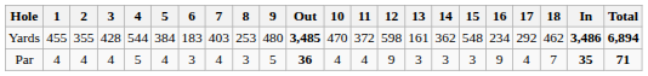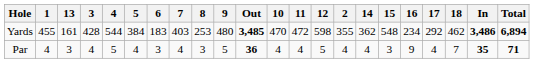columns swapped: 2 <-> 13
Yards | 11: 372 -> 472
Par | 12: 9 -> 5
Par | 14: 3 -> 4
